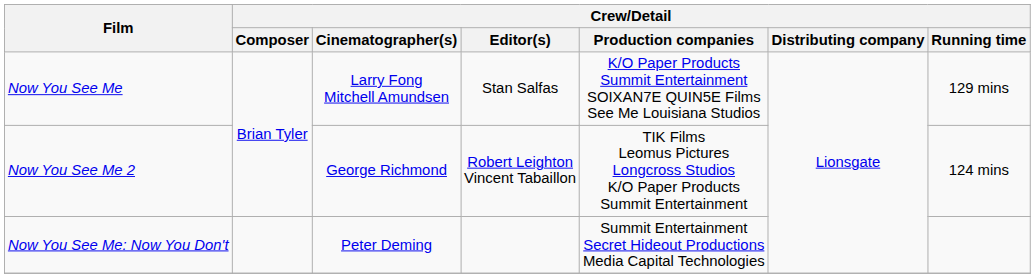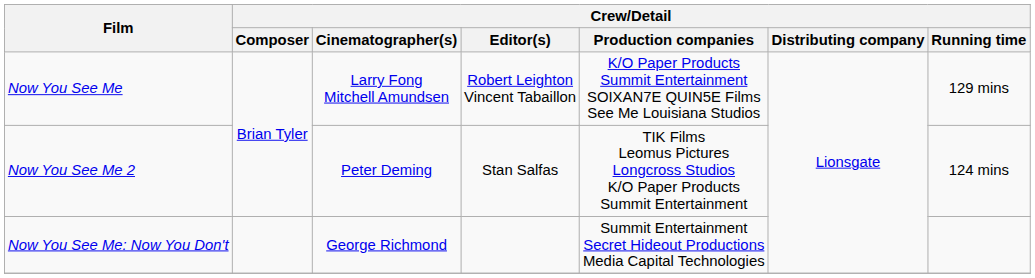Now You See Me | Crew/Detail / Editor(s): Stan Salfas -> Robert Leighton Vincent Tabaillon
Now You See Me 2 | Crew/Detail / Cinematographer(s): George Richmond -> Peter Deming
Now You See Me 2 | Crew/Detail / Editor(s): Robert Leighton Vincent Tabaillon -> Stan Salfas
Now You See Me: Now You Don't | Crew/Detail / Cinematographer(s): Peter Deming -> George Richmond
